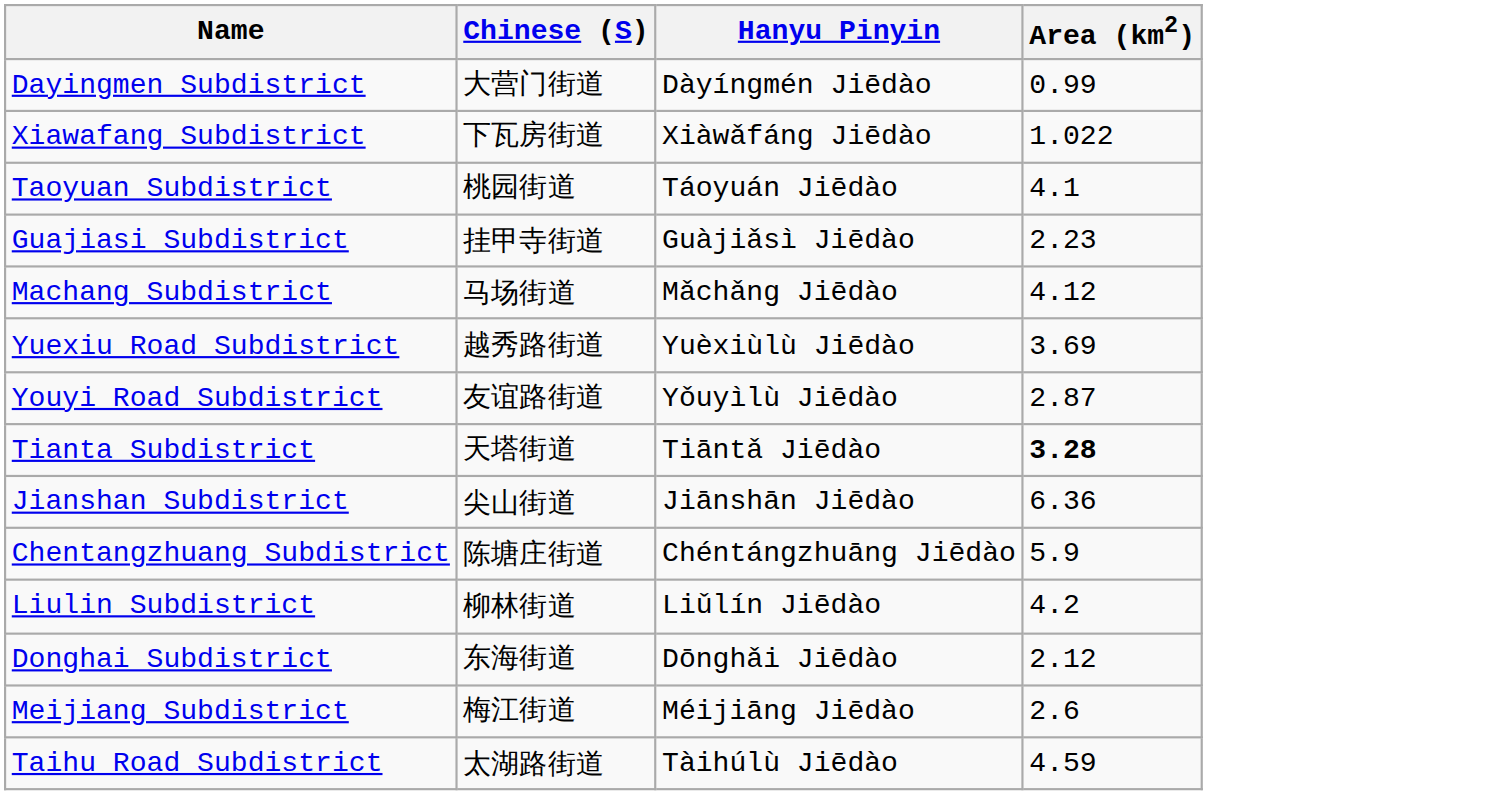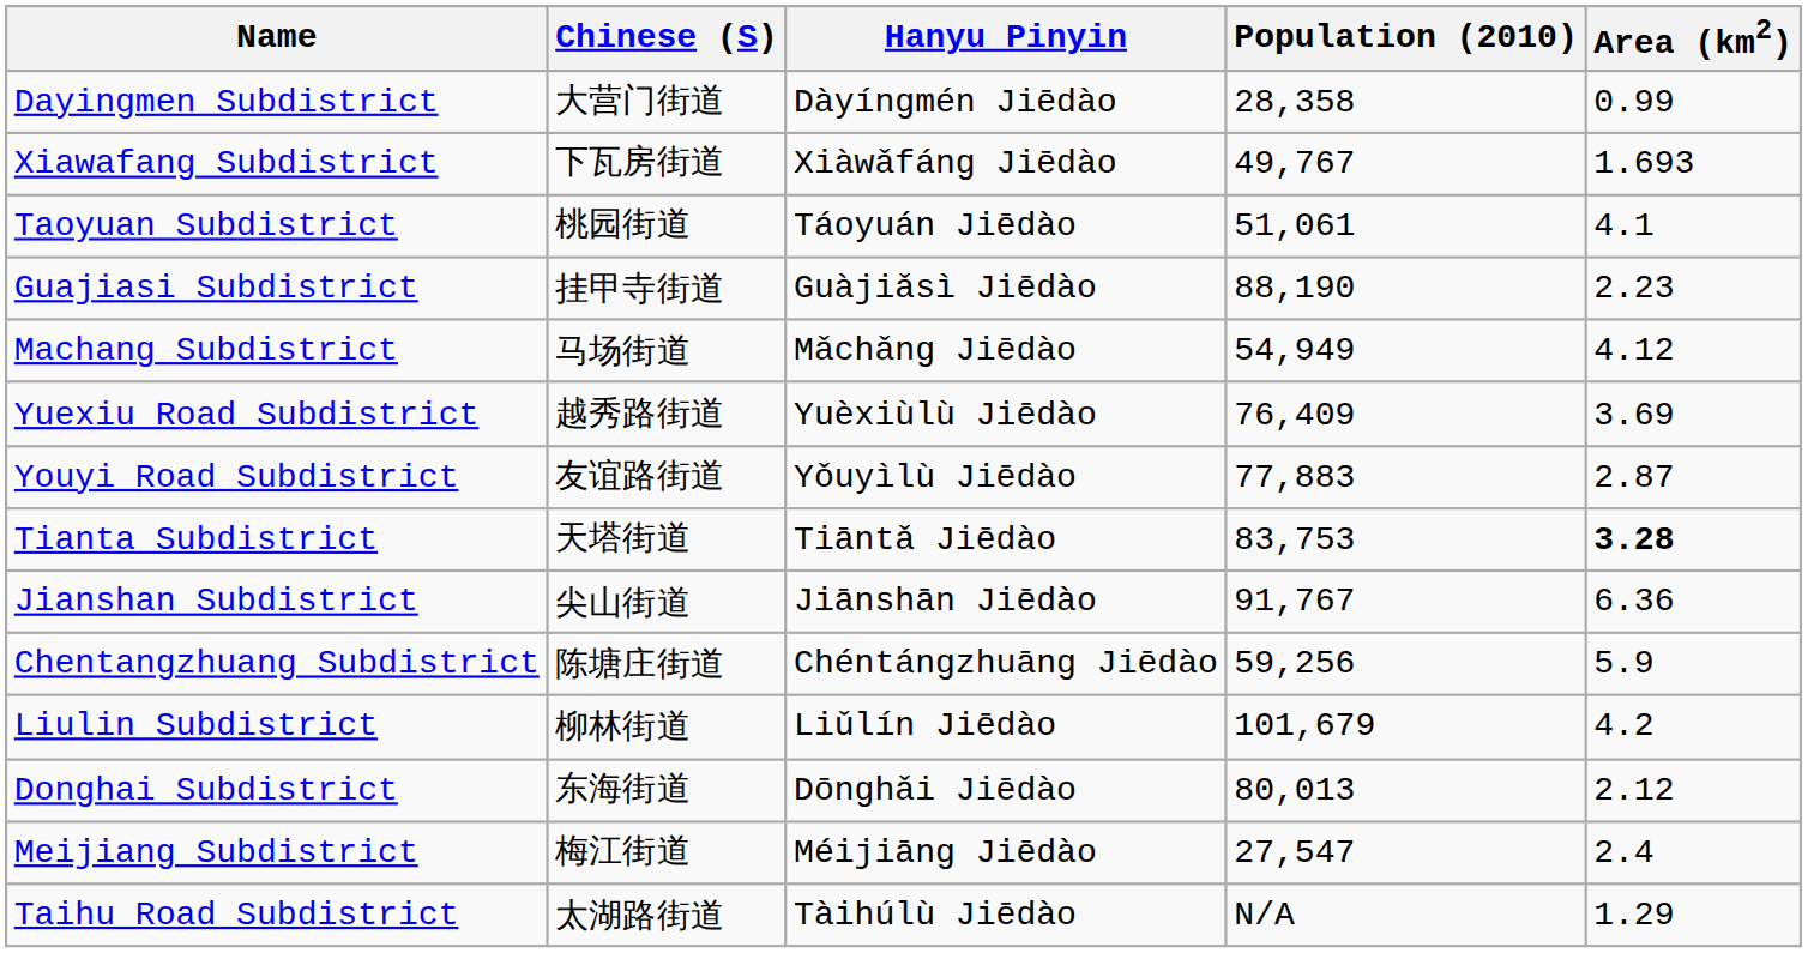+ column: Population (2010) | 28,358 | 49,767 | 51,061 | 88,190 | 54,949 | 76,409 | 77,883 | 83,753 | 91,767 | 59,256 | 101,679 | 80,013 | 27,547 | N/A
Xiawafang Subdistrict | Area (km2): 1.022 -> 1.693
Meijiang Subdistrict | Area (km2): 2.6 -> 2.4
Taihu Road Subdistrict | Area (km2): 4.59 -> 1.29
